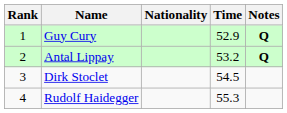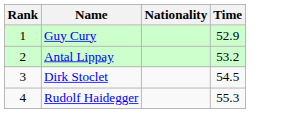- column: Notes | Q | Q
